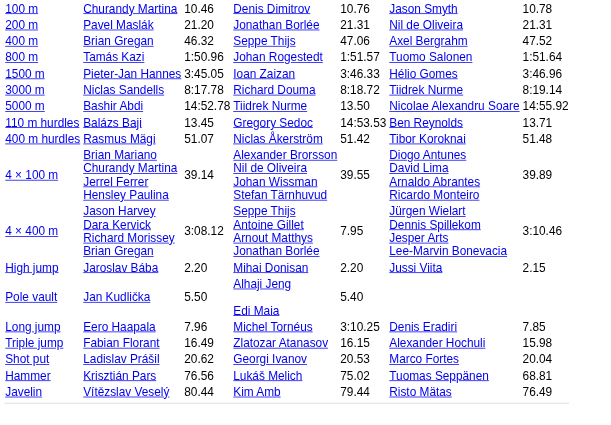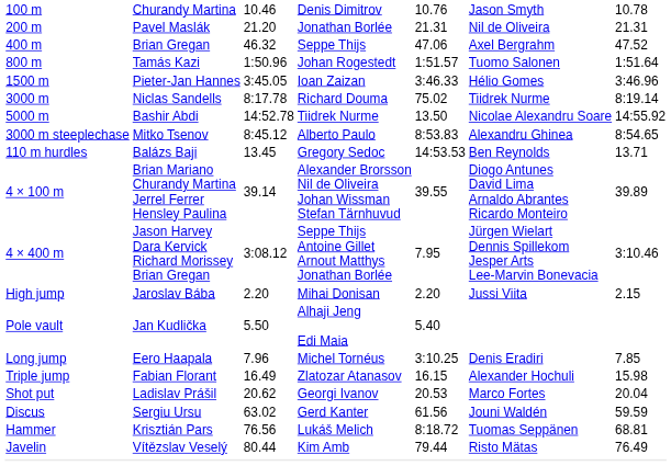3000 m | column 5: 8:18.72 -> 75.02
+ row: 3000 m steeplechase | Mitko Tsenov | 8:45.12 | Alberto Paulo | 8:53.83 | Alexandru Ghinea | 8:54.65
- row: 400 m hurdles | Rasmus Mägi | 51.07 | Niclas Åkerström | 51.42 | Tibor Koroknai | 51.48
+ row: Discus | Sergiu Ursu | 63.02 | Gerd Kanter | 61.56 | Jouni Waldén | 59.59
Hammer | column 5: 75.02 -> 8:18.72
